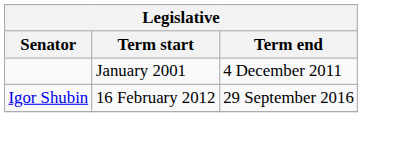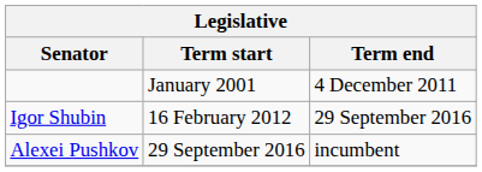+ row: Alexei Pushkov | 29 September 2016 | incumbent
